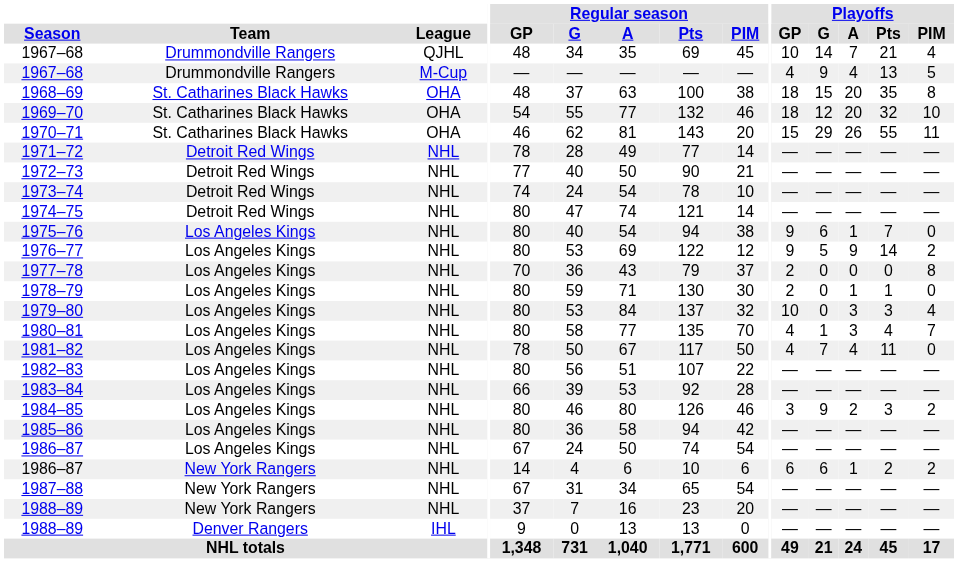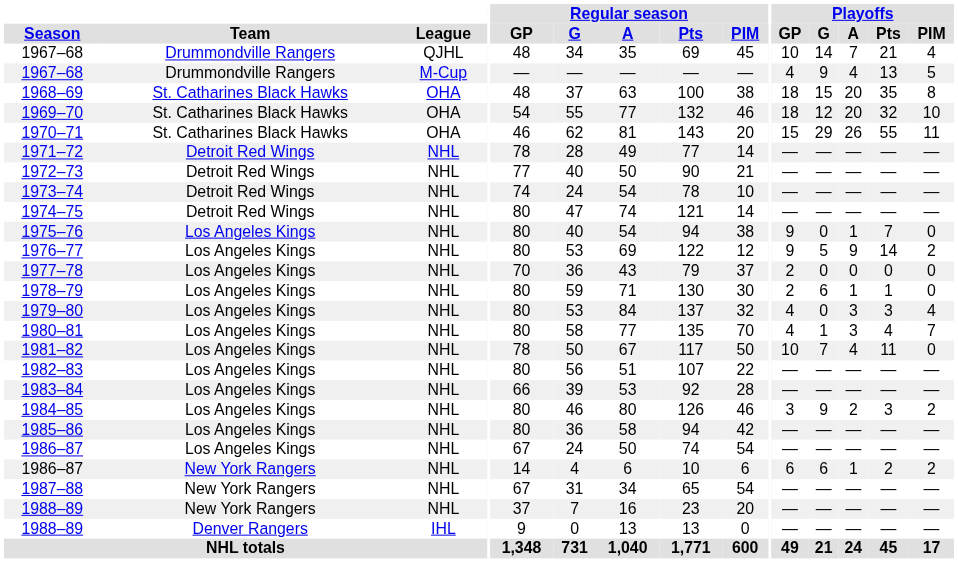1975–76 | Playoffs / G: 6 -> 0
1977–78 | Playoffs / PIM: 8 -> 0
1978–79 | Playoffs / G: 0 -> 6
1979–80 | Playoffs / GP: 10 -> 4
1981–82 | Playoffs / GP: 4 -> 10
